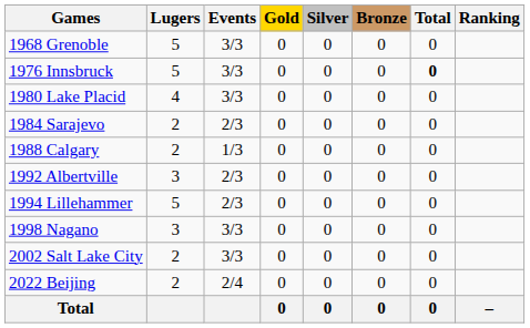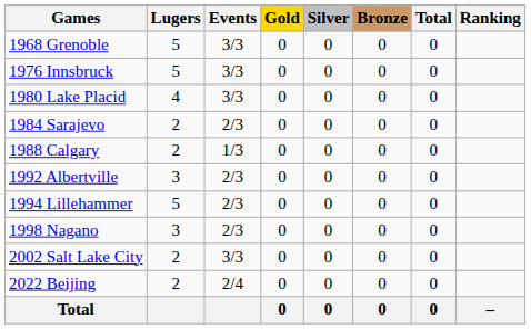1976 Innsbruck | Total: bold -> normal
1998 Nagano | Events: 3/3 -> 2/3
